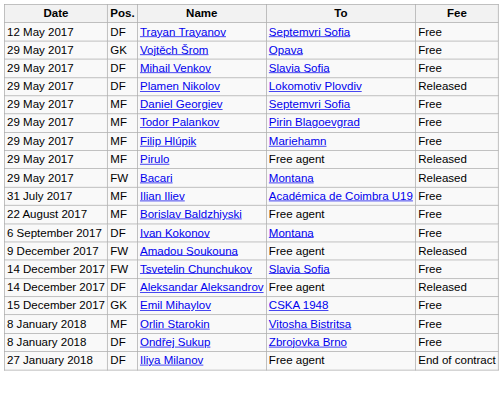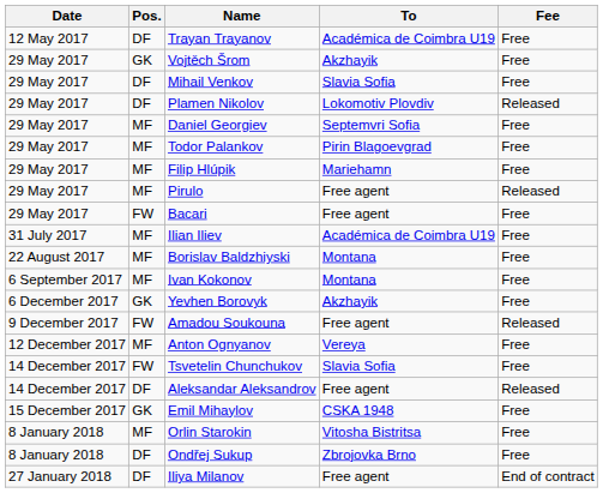Trayan Trayanov | To: Septemvri Sofia -> Académica de Coimbra U19
Vojtěch Šrom | To: Opava -> Akzhayik
Bacari | To: Montana -> Free agent
Bacari | Fee: Released -> Free
Borislav Baldzhiyski | To: Free agent -> Montana
Ivan Kokonov | Pos.: DF -> MF
+ row: 6 December 2017 | GK | Yevhen Borovyk | Akzhayik | Free
+ row: 12 December 2017 | MF | Anton Ognyanov | Vereya | Free
